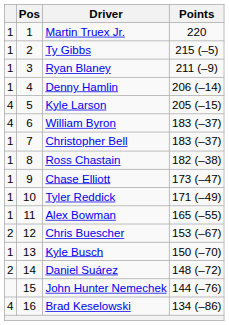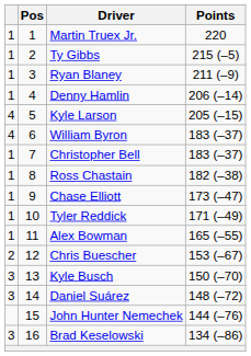Kyle Busch | column 1: 1 -> 3
Daniel Suárez | column 1: 2 -> 3
Brad Keselowski | column 1: 4 -> 3
